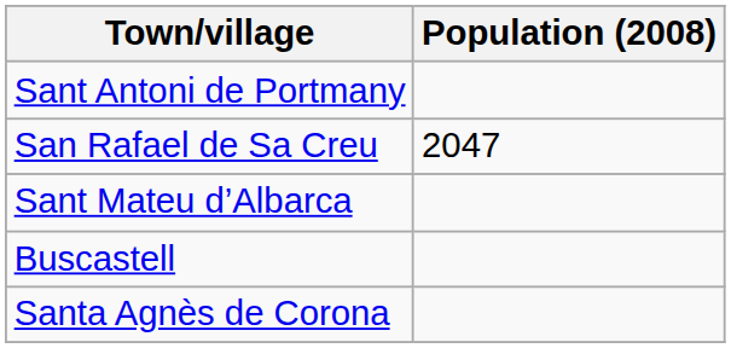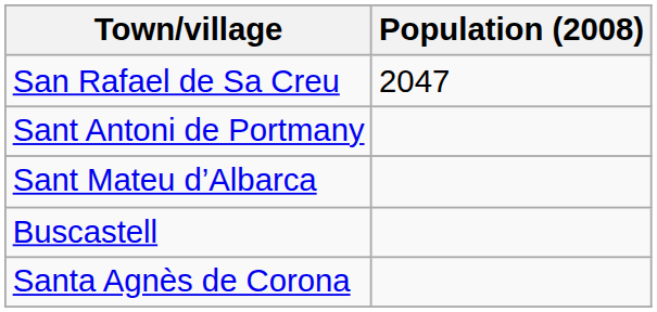rows swapped: Sant Antoni de Portmany <-> San Rafael de Sa Creu
